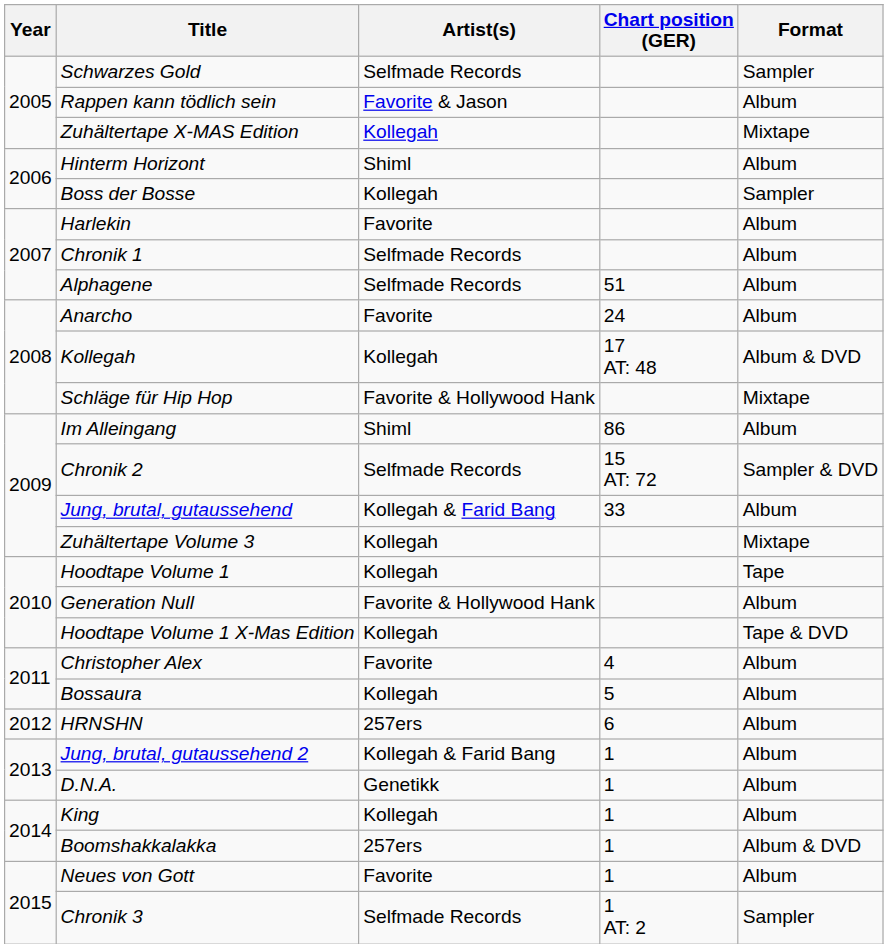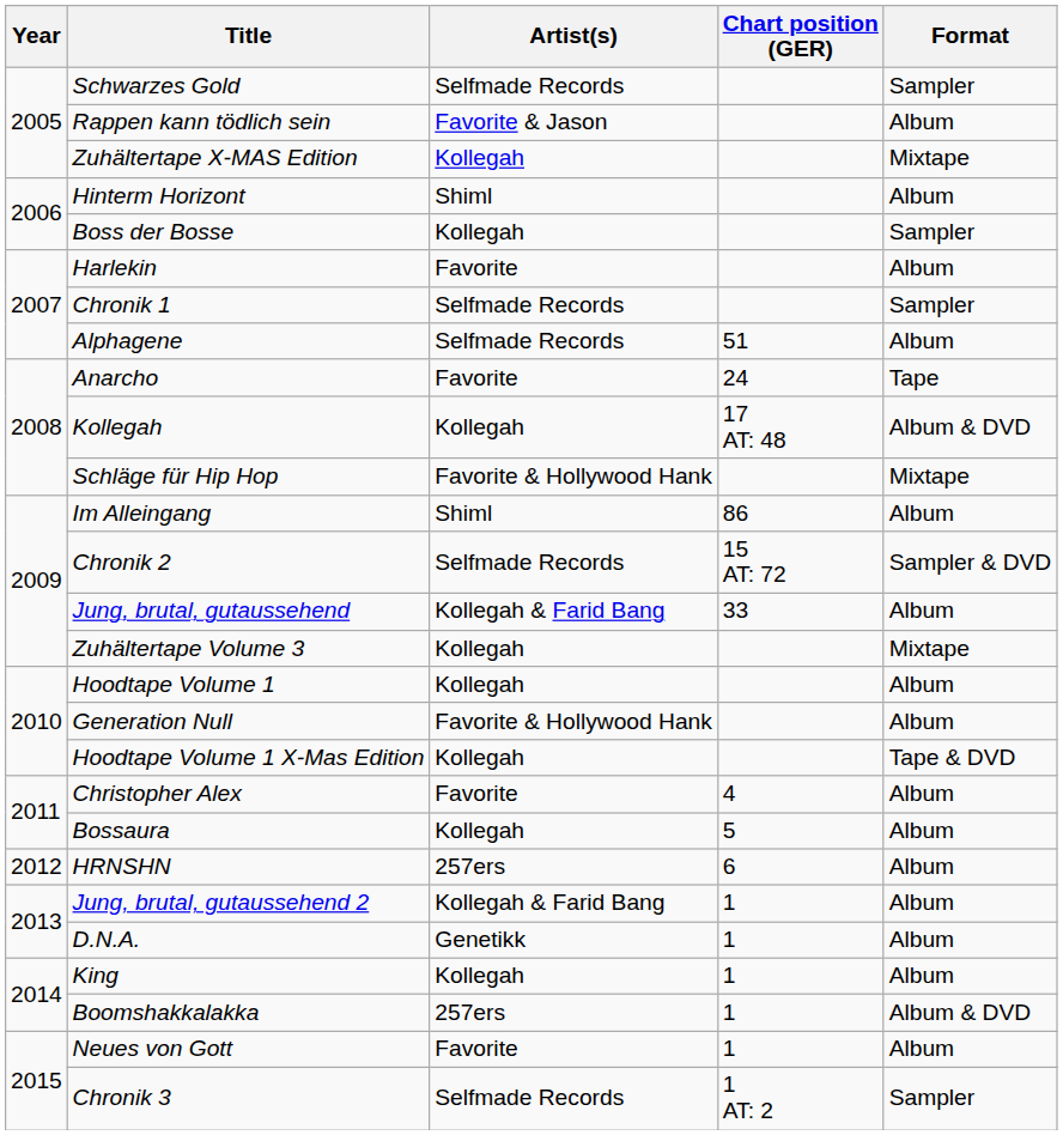Chronik 1 | Format: Album -> Sampler
Anarcho | Format: Album -> Tape
Hoodtape Volume 1 | Format: Tape -> Album
